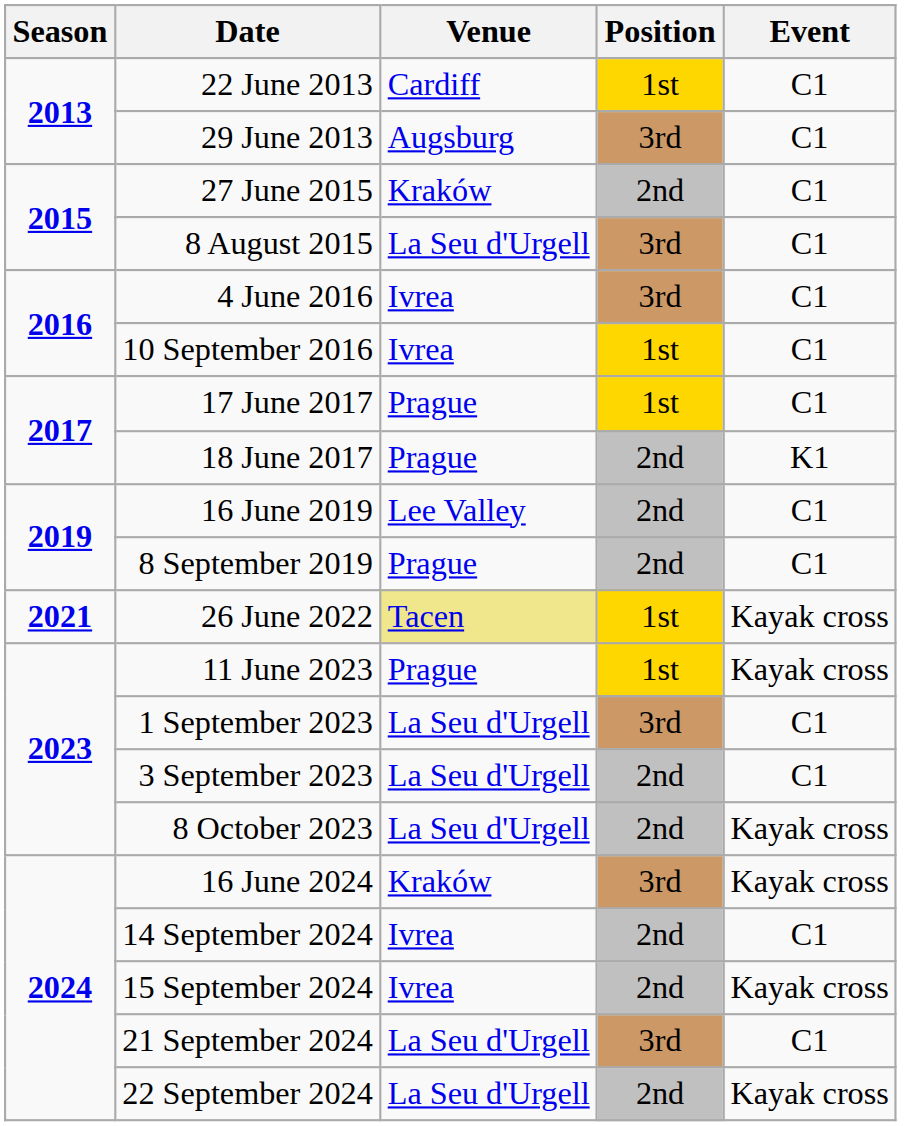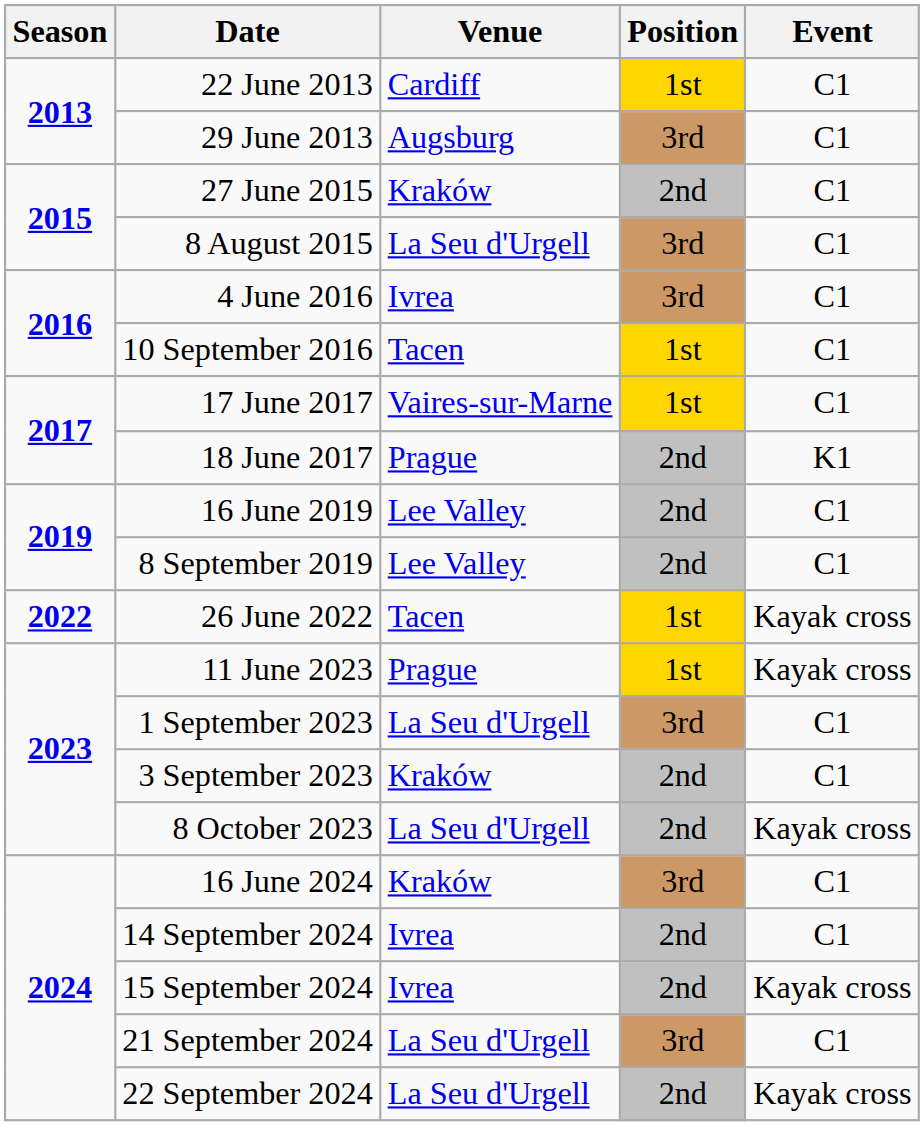10 September 2016 | Venue: Ivrea -> Tacen
17 June 2017 | Venue: Prague -> Vaires-sur-Marne
8 September 2019 | Venue: Prague -> Lee Valley
26 June 2022 | Season: 2021 -> 2022
26 June 2022 | Venue: khaki background -> no background
3 September 2023 | Venue: La Seu d'Urgell -> Kraków
16 June 2024 | Event: Kayak cross -> C1
